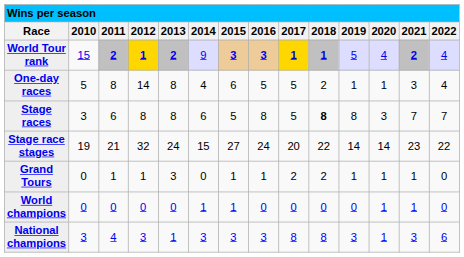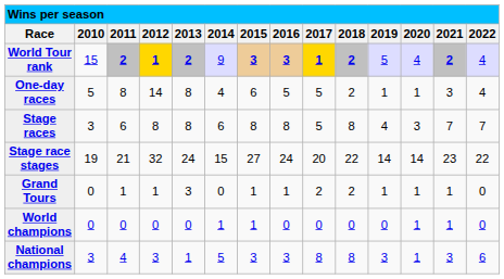World Tour rank | 2018: 1 -> 2
Stage races | 2015: 5 -> 8
Stage races | 2018: bold -> normal
Stage races | 2019: 8 -> 4
National champions | 2014: 3 -> 5
